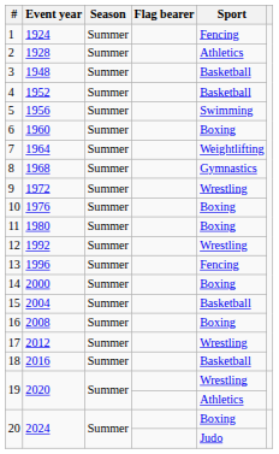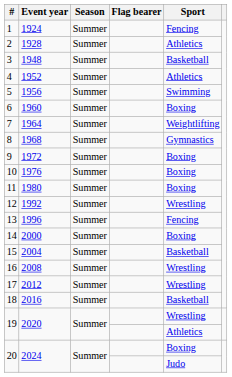4 | Sport: Basketball -> Athletics
9 | Sport: Wrestling -> Boxing
16 | Sport: Boxing -> Wrestling
